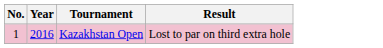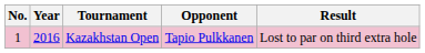+ column: Opponent | Tapio Pulkkanen
